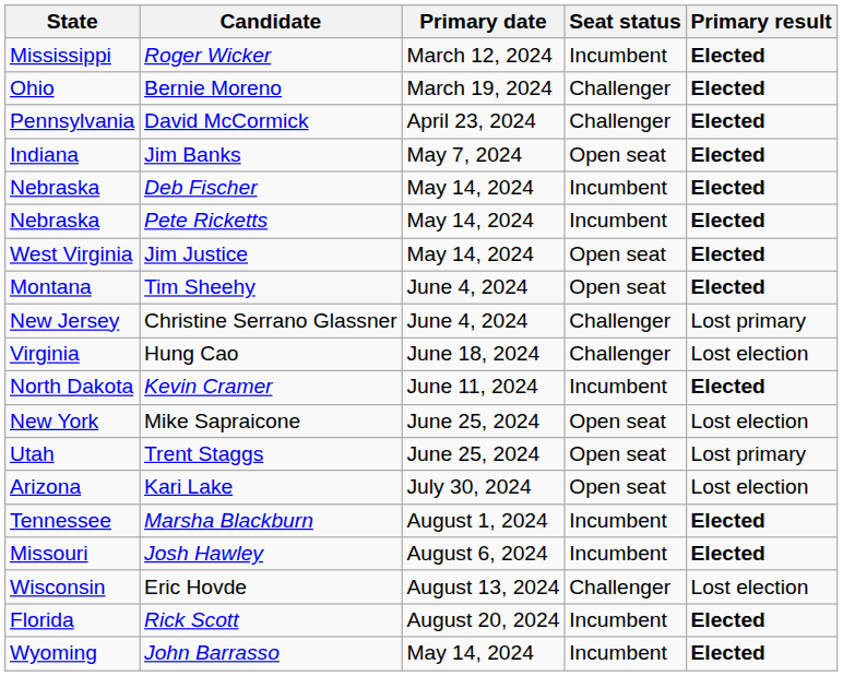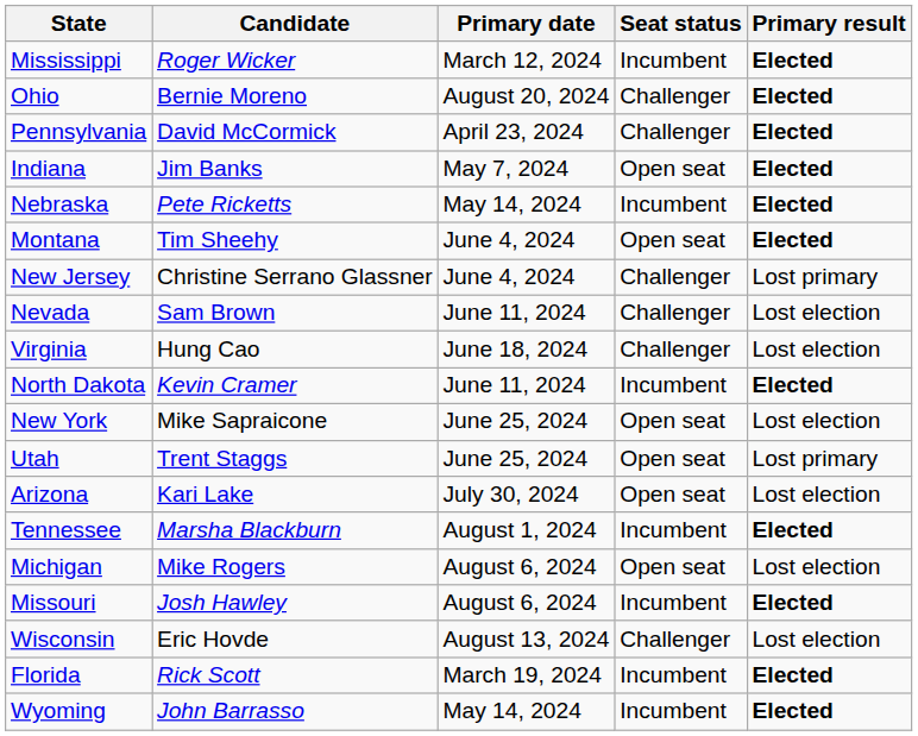Bernie Moreno | Primary date: March 19, 2024 -> August 20, 2024
- row: Nebraska | Deb Fischer | May 14, 2024 | Incumbent | Elected
- row: West Virginia | Jim Justice | May 14, 2024 | Open seat | Elected
+ row: Nevada | Sam Brown | June 11, 2024 | Challenger | Lost election
+ row: Michigan | Mike Rogers | August 6, 2024 | Open seat | Lost election
Rick Scott | Primary date: August 20, 2024 -> March 19, 2024
